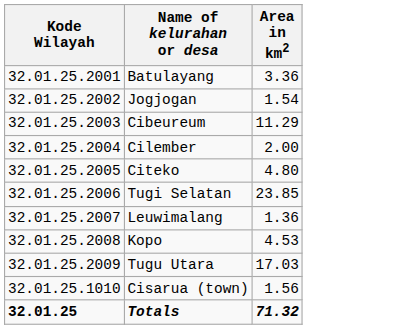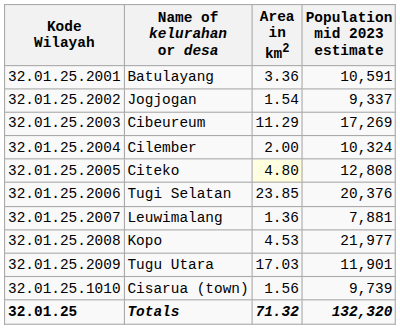+ column: Population mid 2023 estimate | 10,591 | 9,337 | 17,269 | 10,324 | 12,808 | 20,376 | 7,881 | 21,977 | 11,901 | 9,739 | 132,320
Citeko | Area in km2: no background -> lightyellow background
